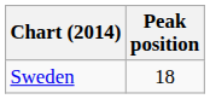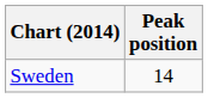Sweden | Peak position: 18 -> 14
